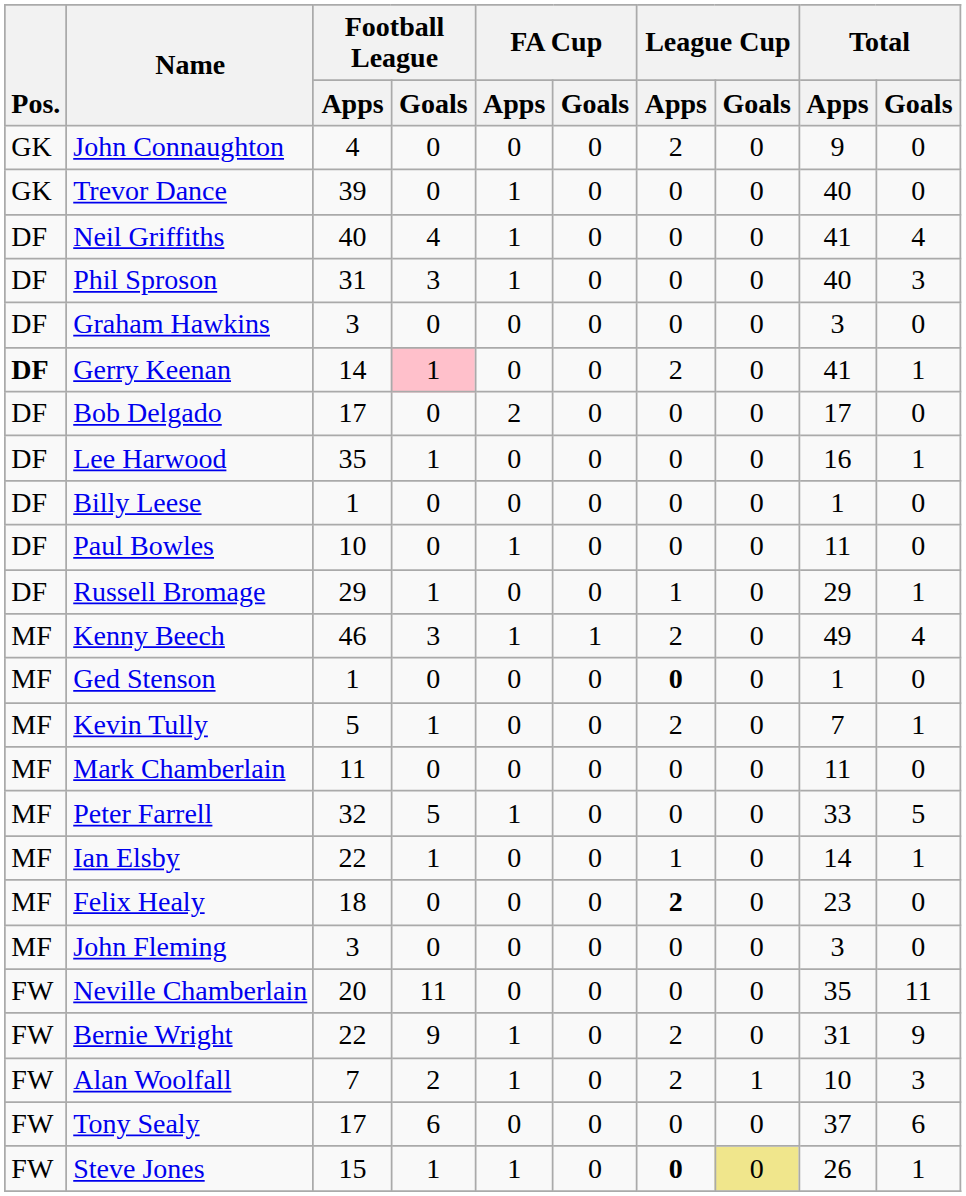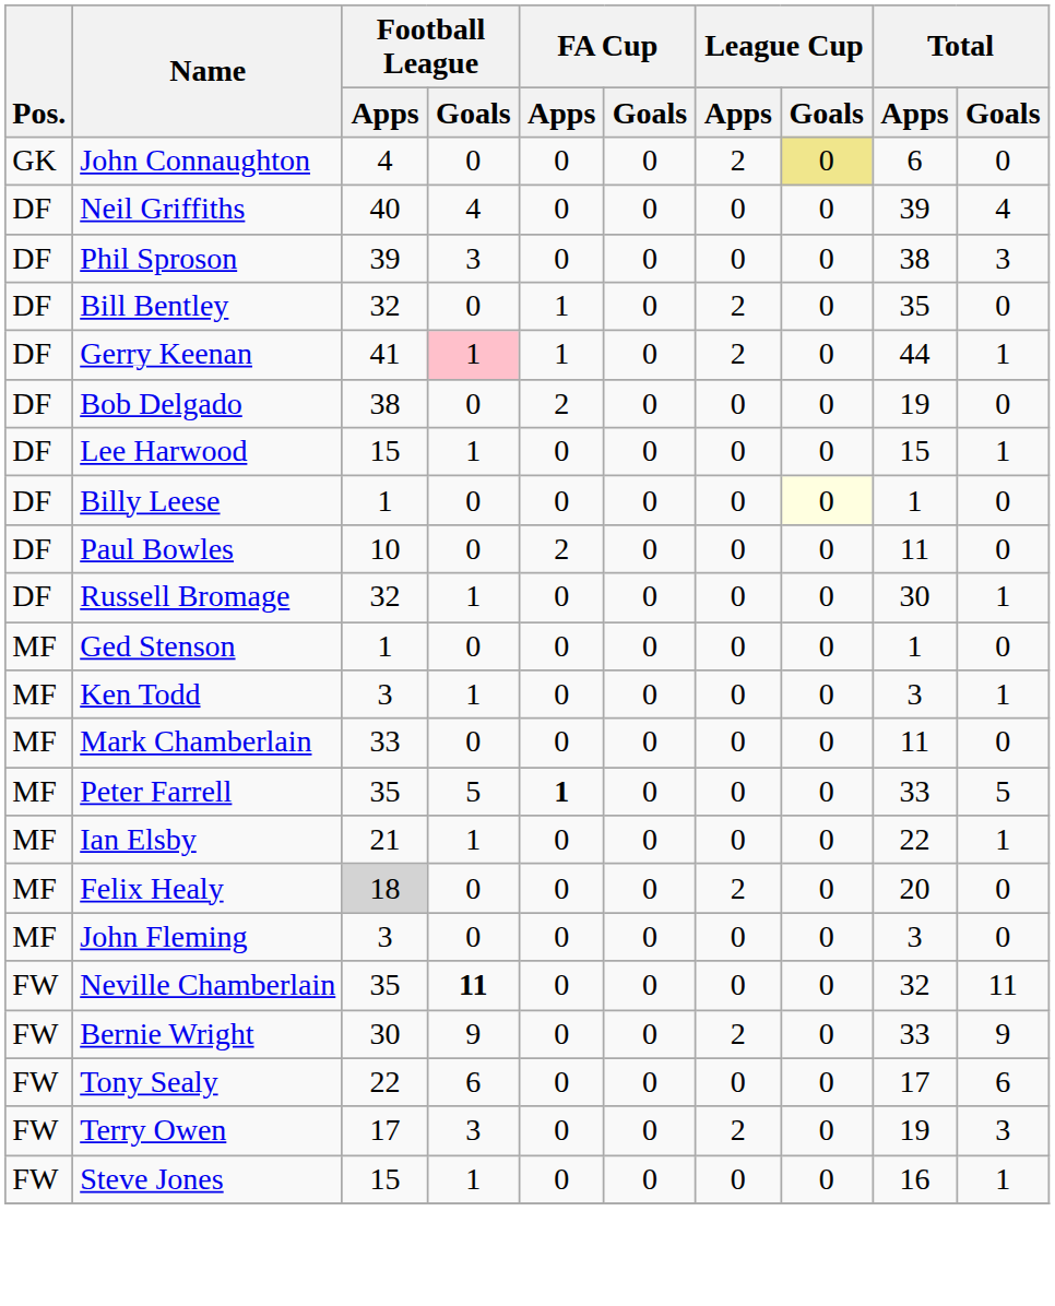John Connaughton | League Cup / Goals: no background -> khaki background
John Connaughton | Total / Apps: 9 -> 6
- row: GK | Trevor Dance | 39 | 0 | 1 | 0 | 0 | 0 | 40 | 0
Neil Griffiths | FA Cup / Apps: 1 -> 0
Neil Griffiths | Total / Apps: 41 -> 39
Phil Sproson | Football League / Apps: 31 -> 39
Phil Sproson | FA Cup / Apps: 1 -> 0
Phil Sproson | Total / Apps: 40 -> 38
- row: DF | Graham Hawkins | 3 | 0 | 0 | 0 | 0 | 0 | 3 | 0
+ row: DF | Bill Bentley | 32 | 0 | 1 | 0 | 2 | 0 | 35 | 0
Gerry Keenan | Pos.: bold -> normal
Gerry Keenan | Football League / Apps: 14 -> 41
Gerry Keenan | FA Cup / Apps: 0 -> 1
Gerry Keenan | Total / Apps: 41 -> 44
Bob Delgado | Football League / Apps: 17 -> 38
Bob Delgado | Total / Apps: 17 -> 19
Lee Harwood | Football League / Apps: 35 -> 15
Lee Harwood | Total / Apps: 16 -> 15
Billy Leese | League Cup / Goals: no background -> lightyellow background
Paul Bowles | FA Cup / Apps: 1 -> 2
Russell Bromage | Football League / Apps: 29 -> 32
Russell Bromage | League Cup / Apps: 1 -> 0
Russell Bromage | Total / Apps: 29 -> 30
- row: MF | Kenny Beech | 46 | 3 | 1 | 1 | 2 | 0 | 49 | 4
Ged Stenson | League Cup / Apps: bold -> normal
+ row: MF | Ken Todd | 3 | 1 | 0 | 0 | 0 | 0 | 3 | 1
- row: MF | Kevin Tully | 5 | 1 | 0 | 0 | 2 | 0 | 7 | 1
Mark Chamberlain | Football League / Apps: 11 -> 33
Peter Farrell | Football League / Apps: 32 -> 35
Peter Farrell | FA Cup / Apps: normal -> bold
Ian Elsby | Football League / Apps: 22 -> 21
Ian Elsby | League Cup / Apps: 1 -> 0
Ian Elsby | Total / Apps: 14 -> 22
Felix Healy | Football League / Apps: no background -> lightgrey background
Felix Healy | League Cup / Apps: bold -> normal
Felix Healy | Total / Apps: 23 -> 20
Neville Chamberlain | Football League / Apps: 20 -> 35
Neville Chamberlain | Football League / Goals: normal -> bold
Neville Chamberlain | Total / Apps: 35 -> 32
Bernie Wright | Football League / Apps: 22 -> 30
Bernie Wright | FA Cup / Apps: 1 -> 0
Bernie Wright | Total / Apps: 31 -> 33
- row: FW | Alan Woolfall | 7 | 2 | 1 | 0 | 2 | 1 | 10 | 3
Tony Sealy | Football League / Apps: 17 -> 22
Tony Sealy | Total / Apps: 37 -> 17
+ row: FW | Terry Owen | 17 | 3 | 0 | 0 | 2 | 0 | 19 | 3
Steve Jones | FA Cup / Apps: 1 -> 0
Steve Jones | League Cup / Apps: bold -> normal
Steve Jones | League Cup / Goals: khaki background -> no background
Steve Jones | Total / Apps: 26 -> 16
